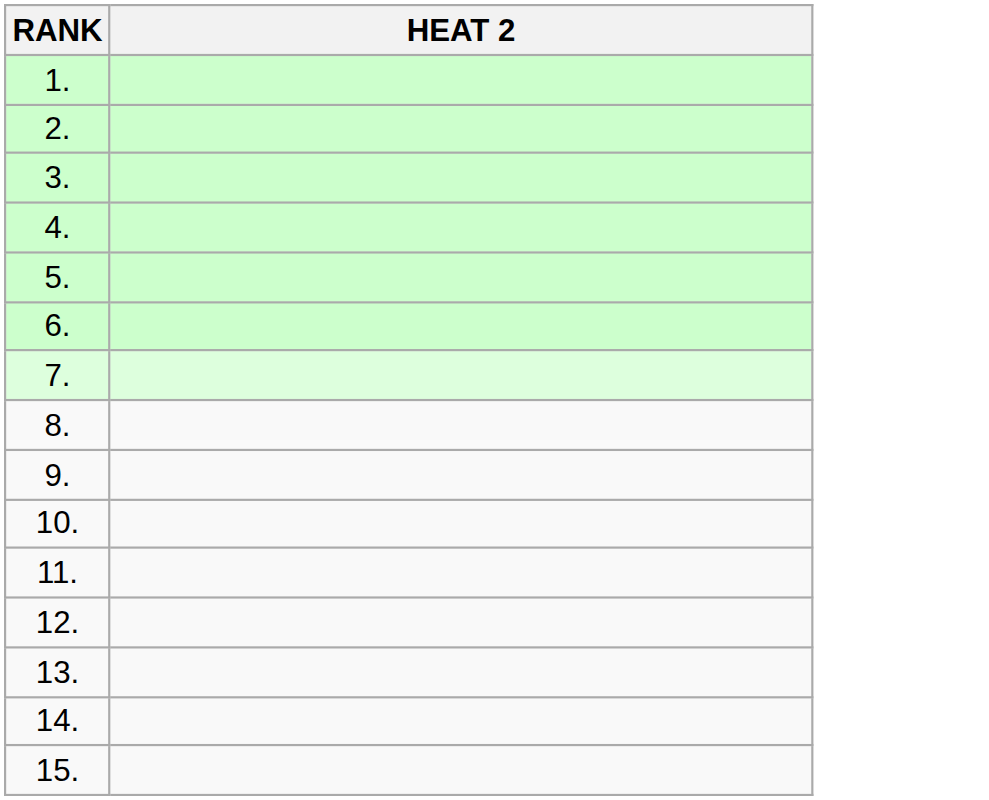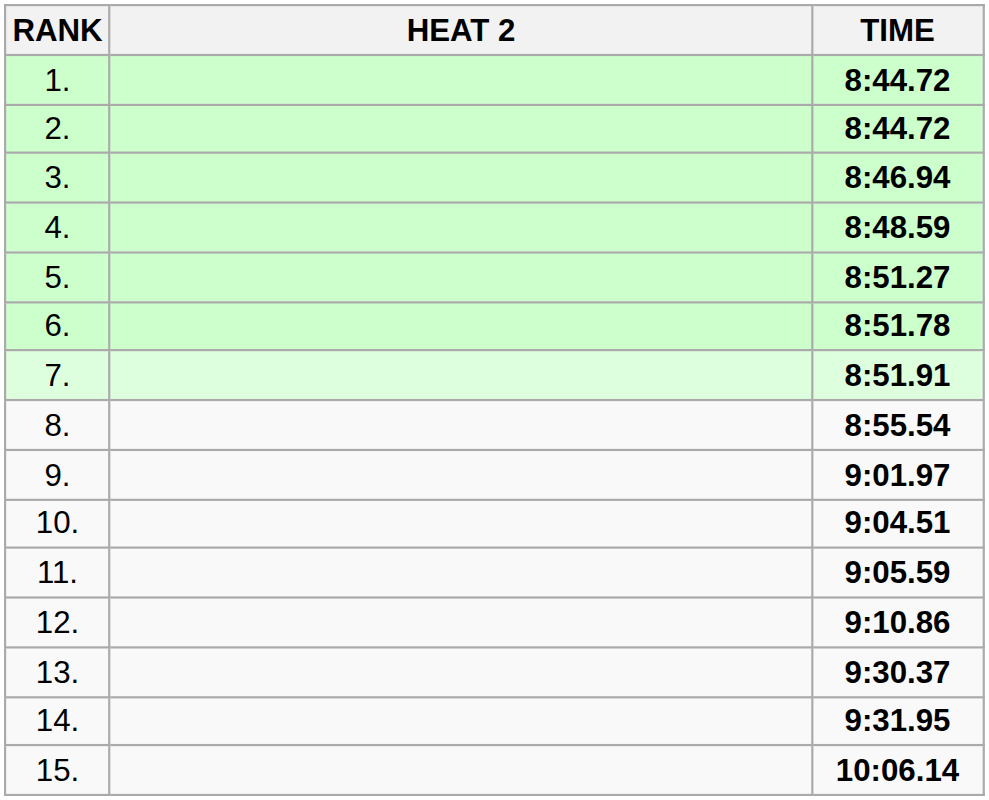+ column: TIME | 8:44.72 | 8:44.72 | 8:46.94 | 8:48.59 | 8:51.27 | 8:51.78 | 8:51.91 | 8:55.54 | 9:01.97 | 9:04.51 | 9:05.59 | 9:10.86 | 9:30.37 | 9:31.95 | 10:06.14
